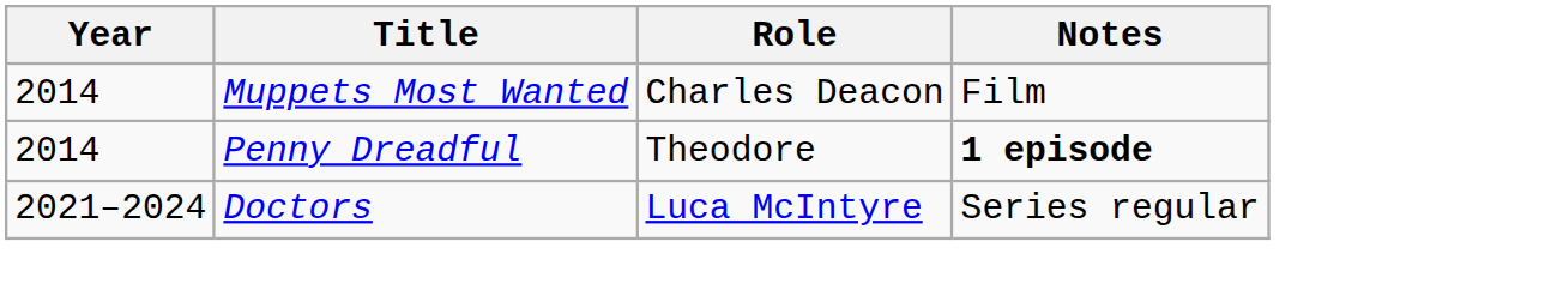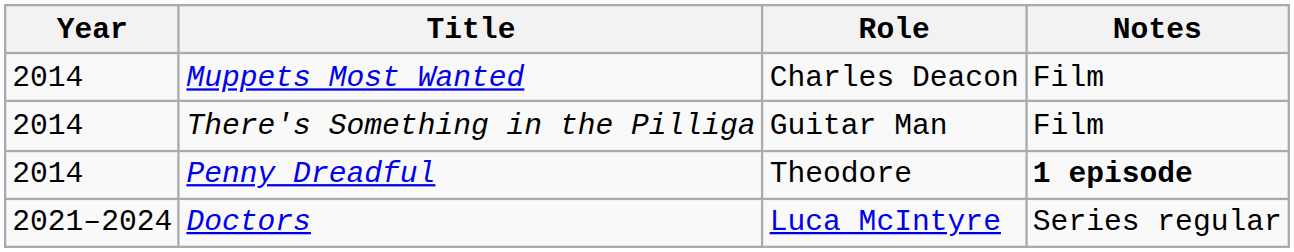+ row: 2014 | There's Something in the Pilliga | Guitar Man | Film
